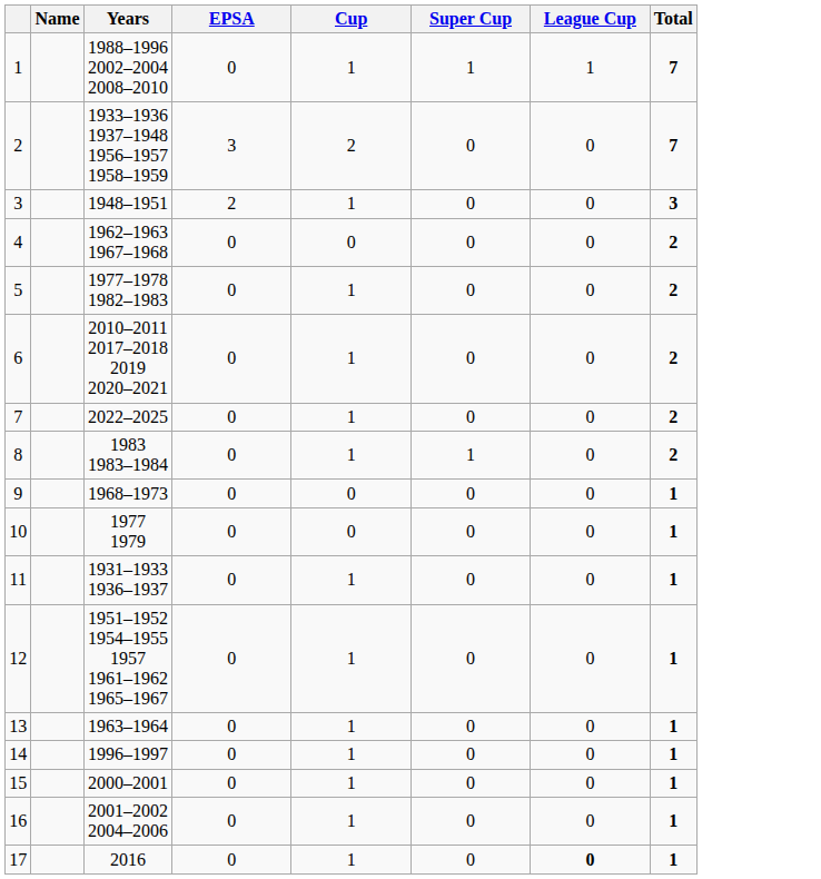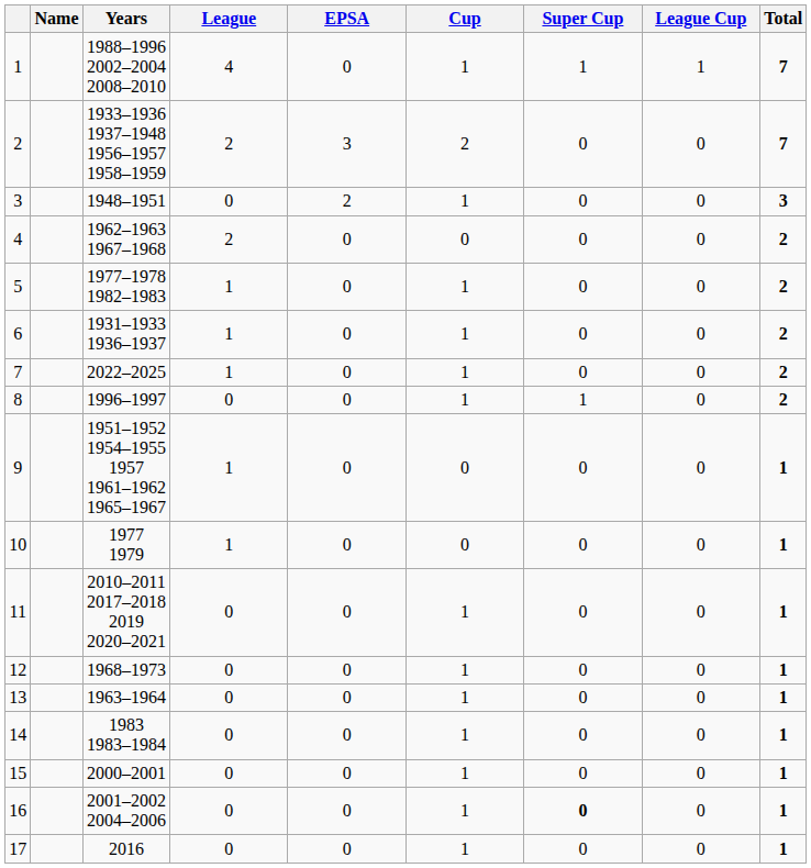+ column: League | 4 | 2 | 0 | 2 | 1 | 1 | 1 | 0 | 1 | 1 | 0 | 0 | 0 | 0 | 0 | 0 | 0
6 | Years: 2010–2011 2017–2018 2019 2020–2021 -> 1931–1933 1936–1937
8 | Years: 1983 1983–1984 -> 1996–1997
9 | Years: 1968–1973 -> 1951–1952 1954–1955 1957 1961–1962 1965–1967
11 | Years: 1931–1933 1936–1937 -> 2010–2011 2017–2018 2019 2020–2021
12 | Years: 1951–1952 1954–1955 1957 1961–1962 1965–1967 -> 1968–1973
14 | Years: 1996–1997 -> 1983 1983–1984
16 | Super Cup: normal -> bold
17 | League Cup: bold -> normal
